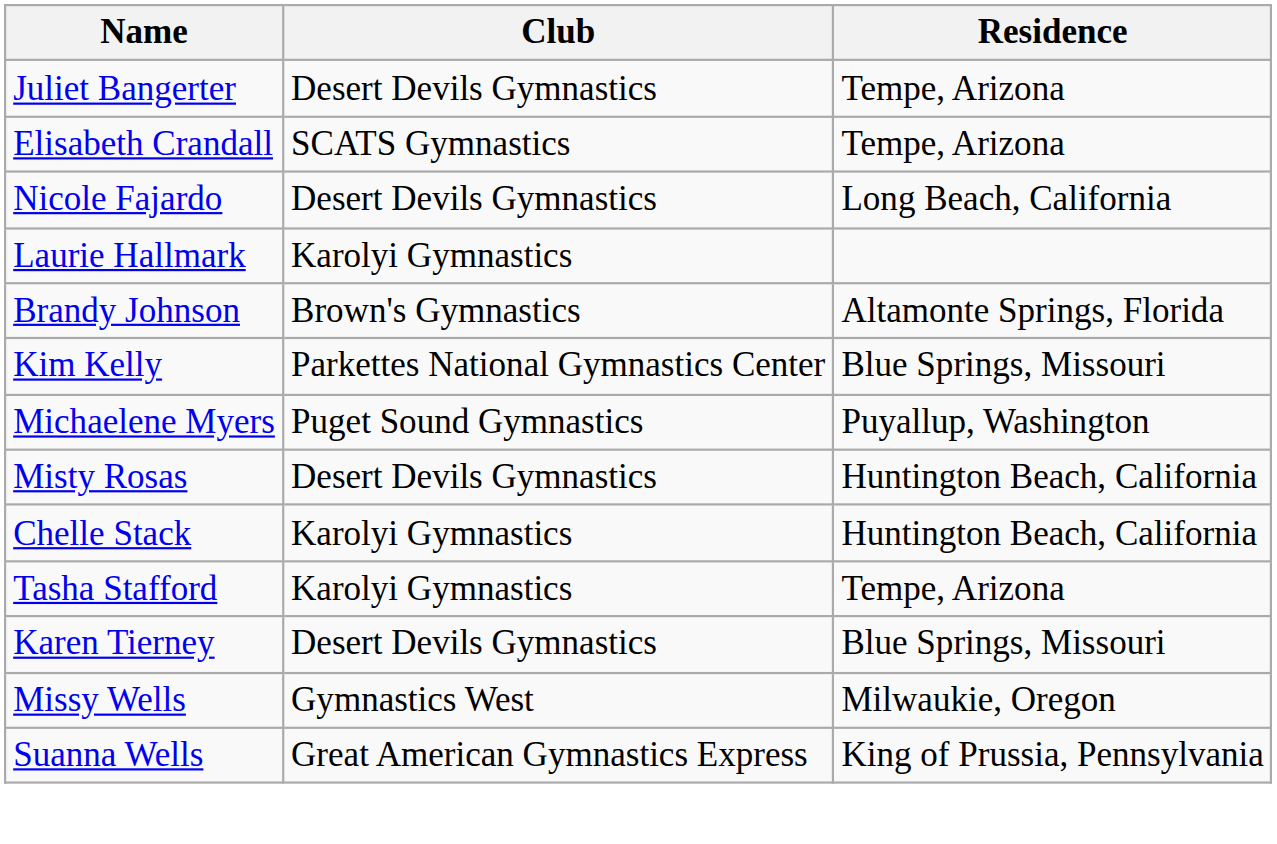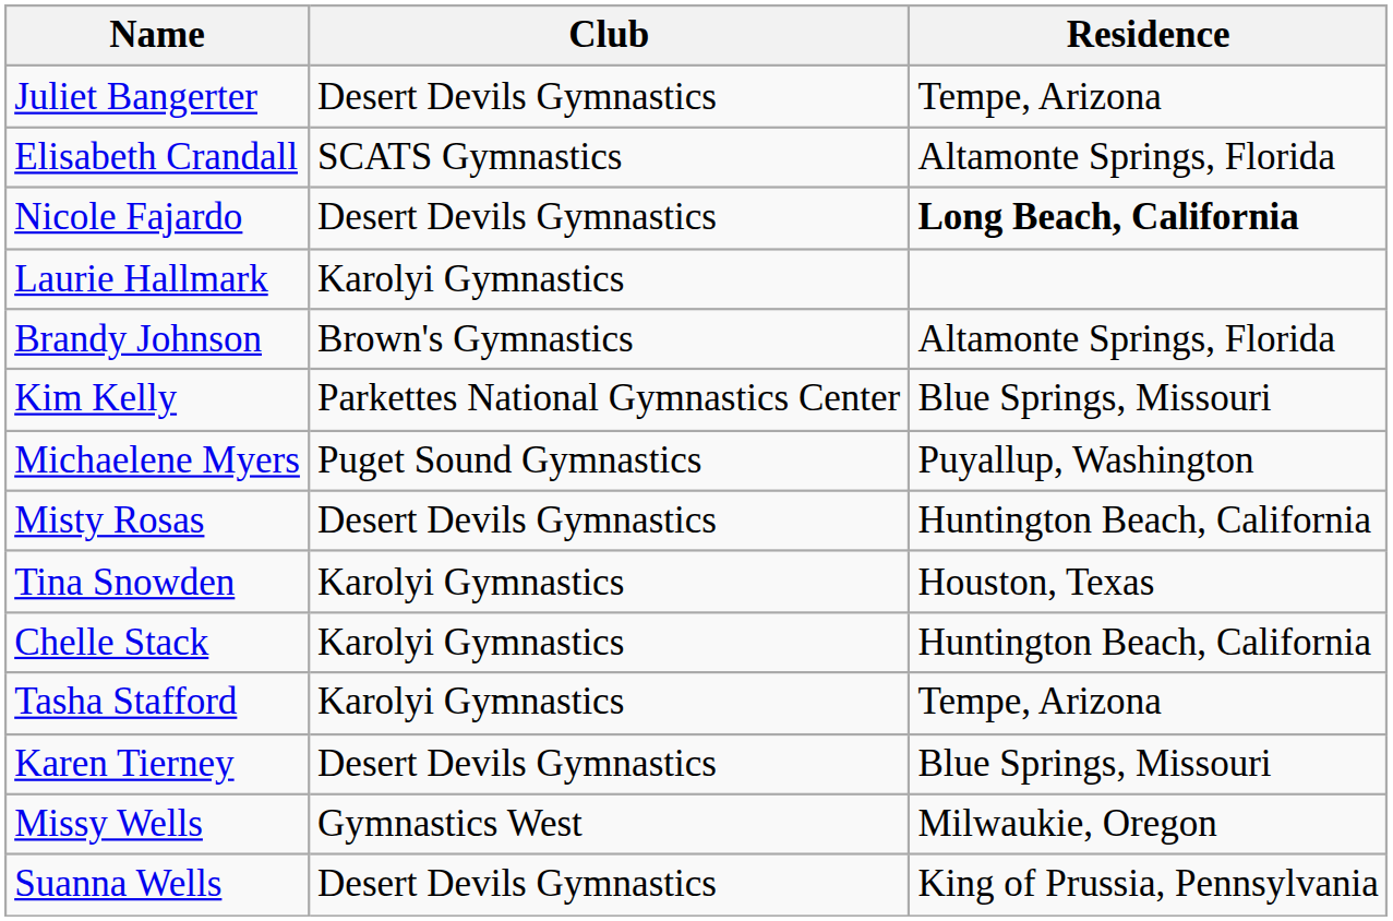Elisabeth Crandall | Residence: Tempe, Arizona -> Altamonte Springs, Florida
Nicole Fajardo | Residence: normal -> bold
+ row: Tina Snowden | Karolyi Gymnastics | Houston, Texas
Suanna Wells | Club: Great American Gymnastics Express -> Desert Devils Gymnastics
